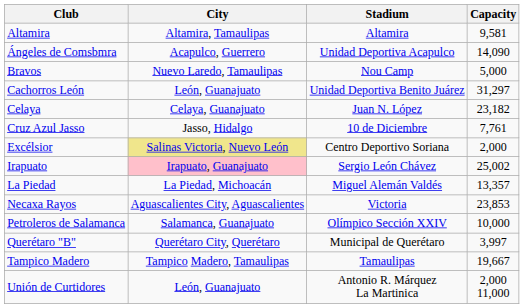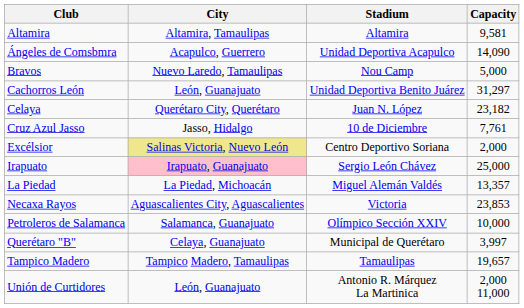Celaya | City: Celaya, Guanajuato -> Querétaro City, Querétaro
Irapuato | Capacity: 25,002 -> 25,000
Querétaro "B" | City: Querétaro City, Querétaro -> Celaya, Guanajuato
Tampico Madero | Capacity: 19,667 -> 19,657
